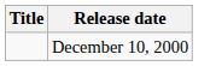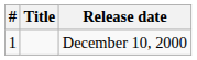+ column: # | 1
